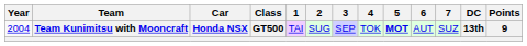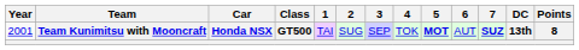Team Kunimitsu with Mooncraft | Year: 2004 -> 2001
Team Kunimitsu with Mooncraft | 7: normal -> bold
Team Kunimitsu with Mooncraft | Points: 9 -> 8
